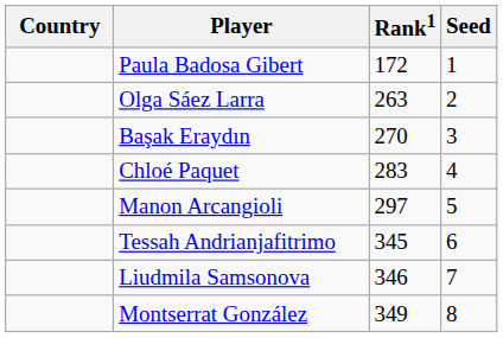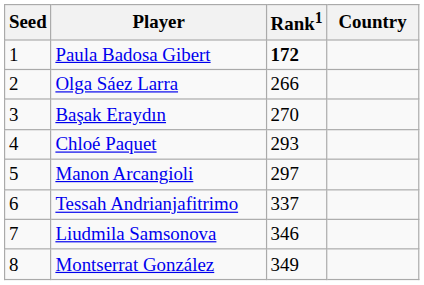columns swapped: Country <-> Seed
Paula Badosa Gibert | Rank1: normal -> bold
Olga Sáez Larra | Rank1: 263 -> 266
Chloé Paquet | Rank1: 283 -> 293
Tessah Andrianjafitrimo | Rank1: 345 -> 337
